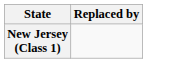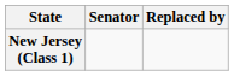+ column: Senator
